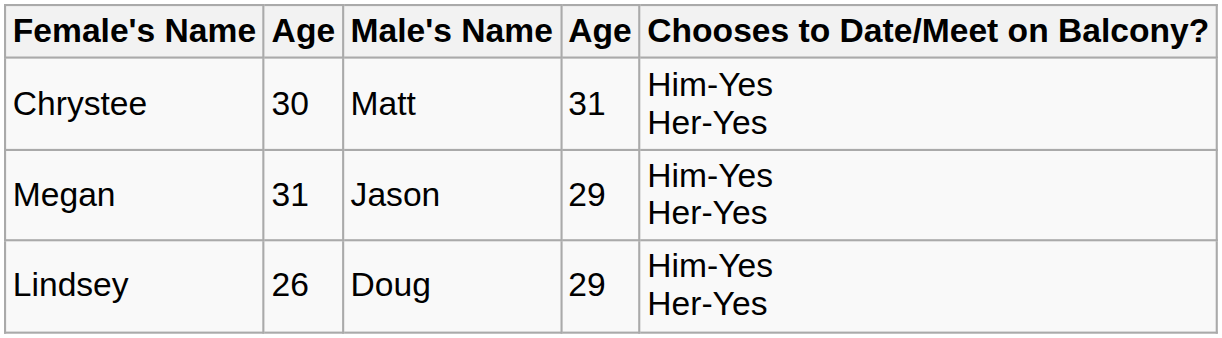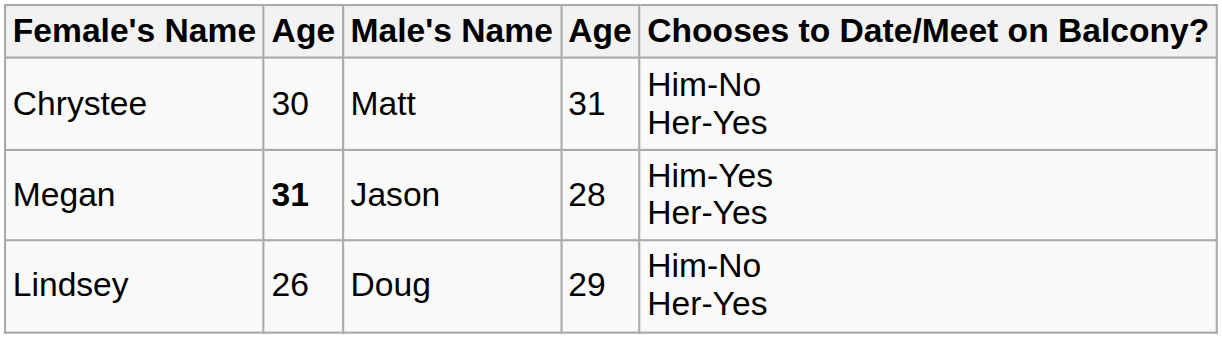Chrystee | Chooses to Date/Meet on Balcony?: Him-Yes Her-Yes -> Him-No Her-Yes
Megan | column 2: normal -> bold
Megan | column 4: 29 -> 28
Lindsey | Chooses to Date/Meet on Balcony?: Him-Yes Her-Yes -> Him-No Her-Yes
